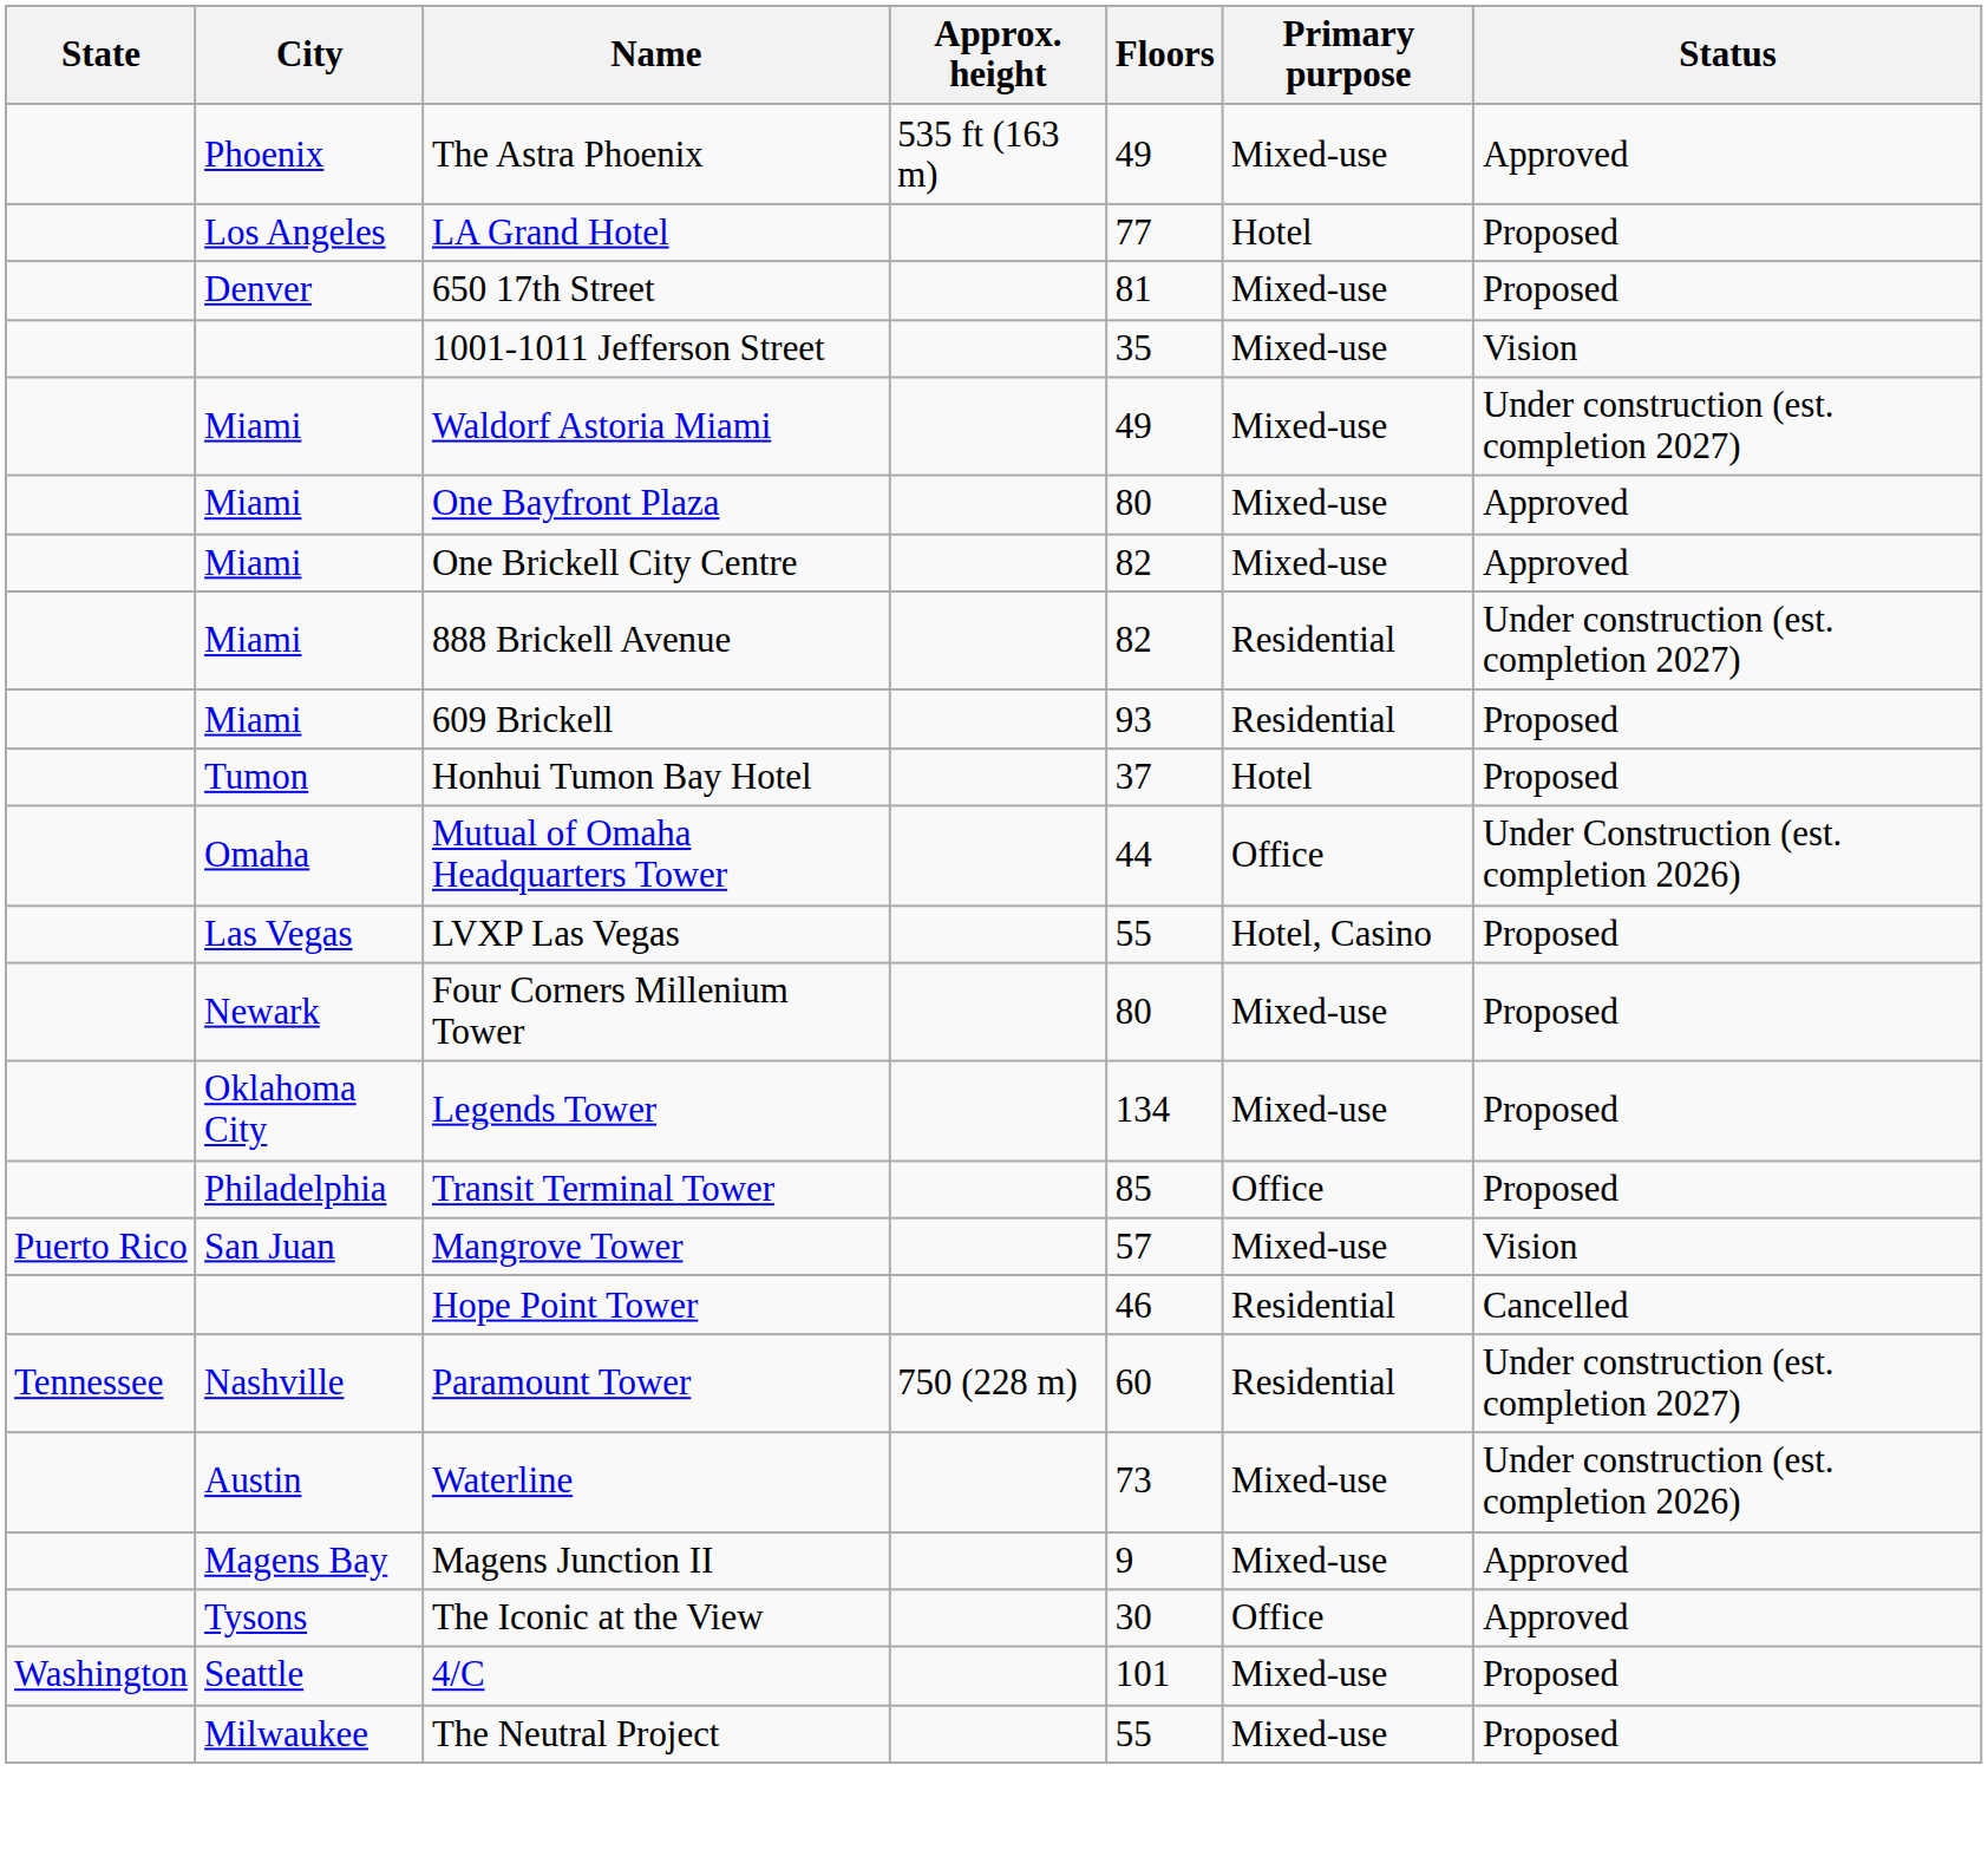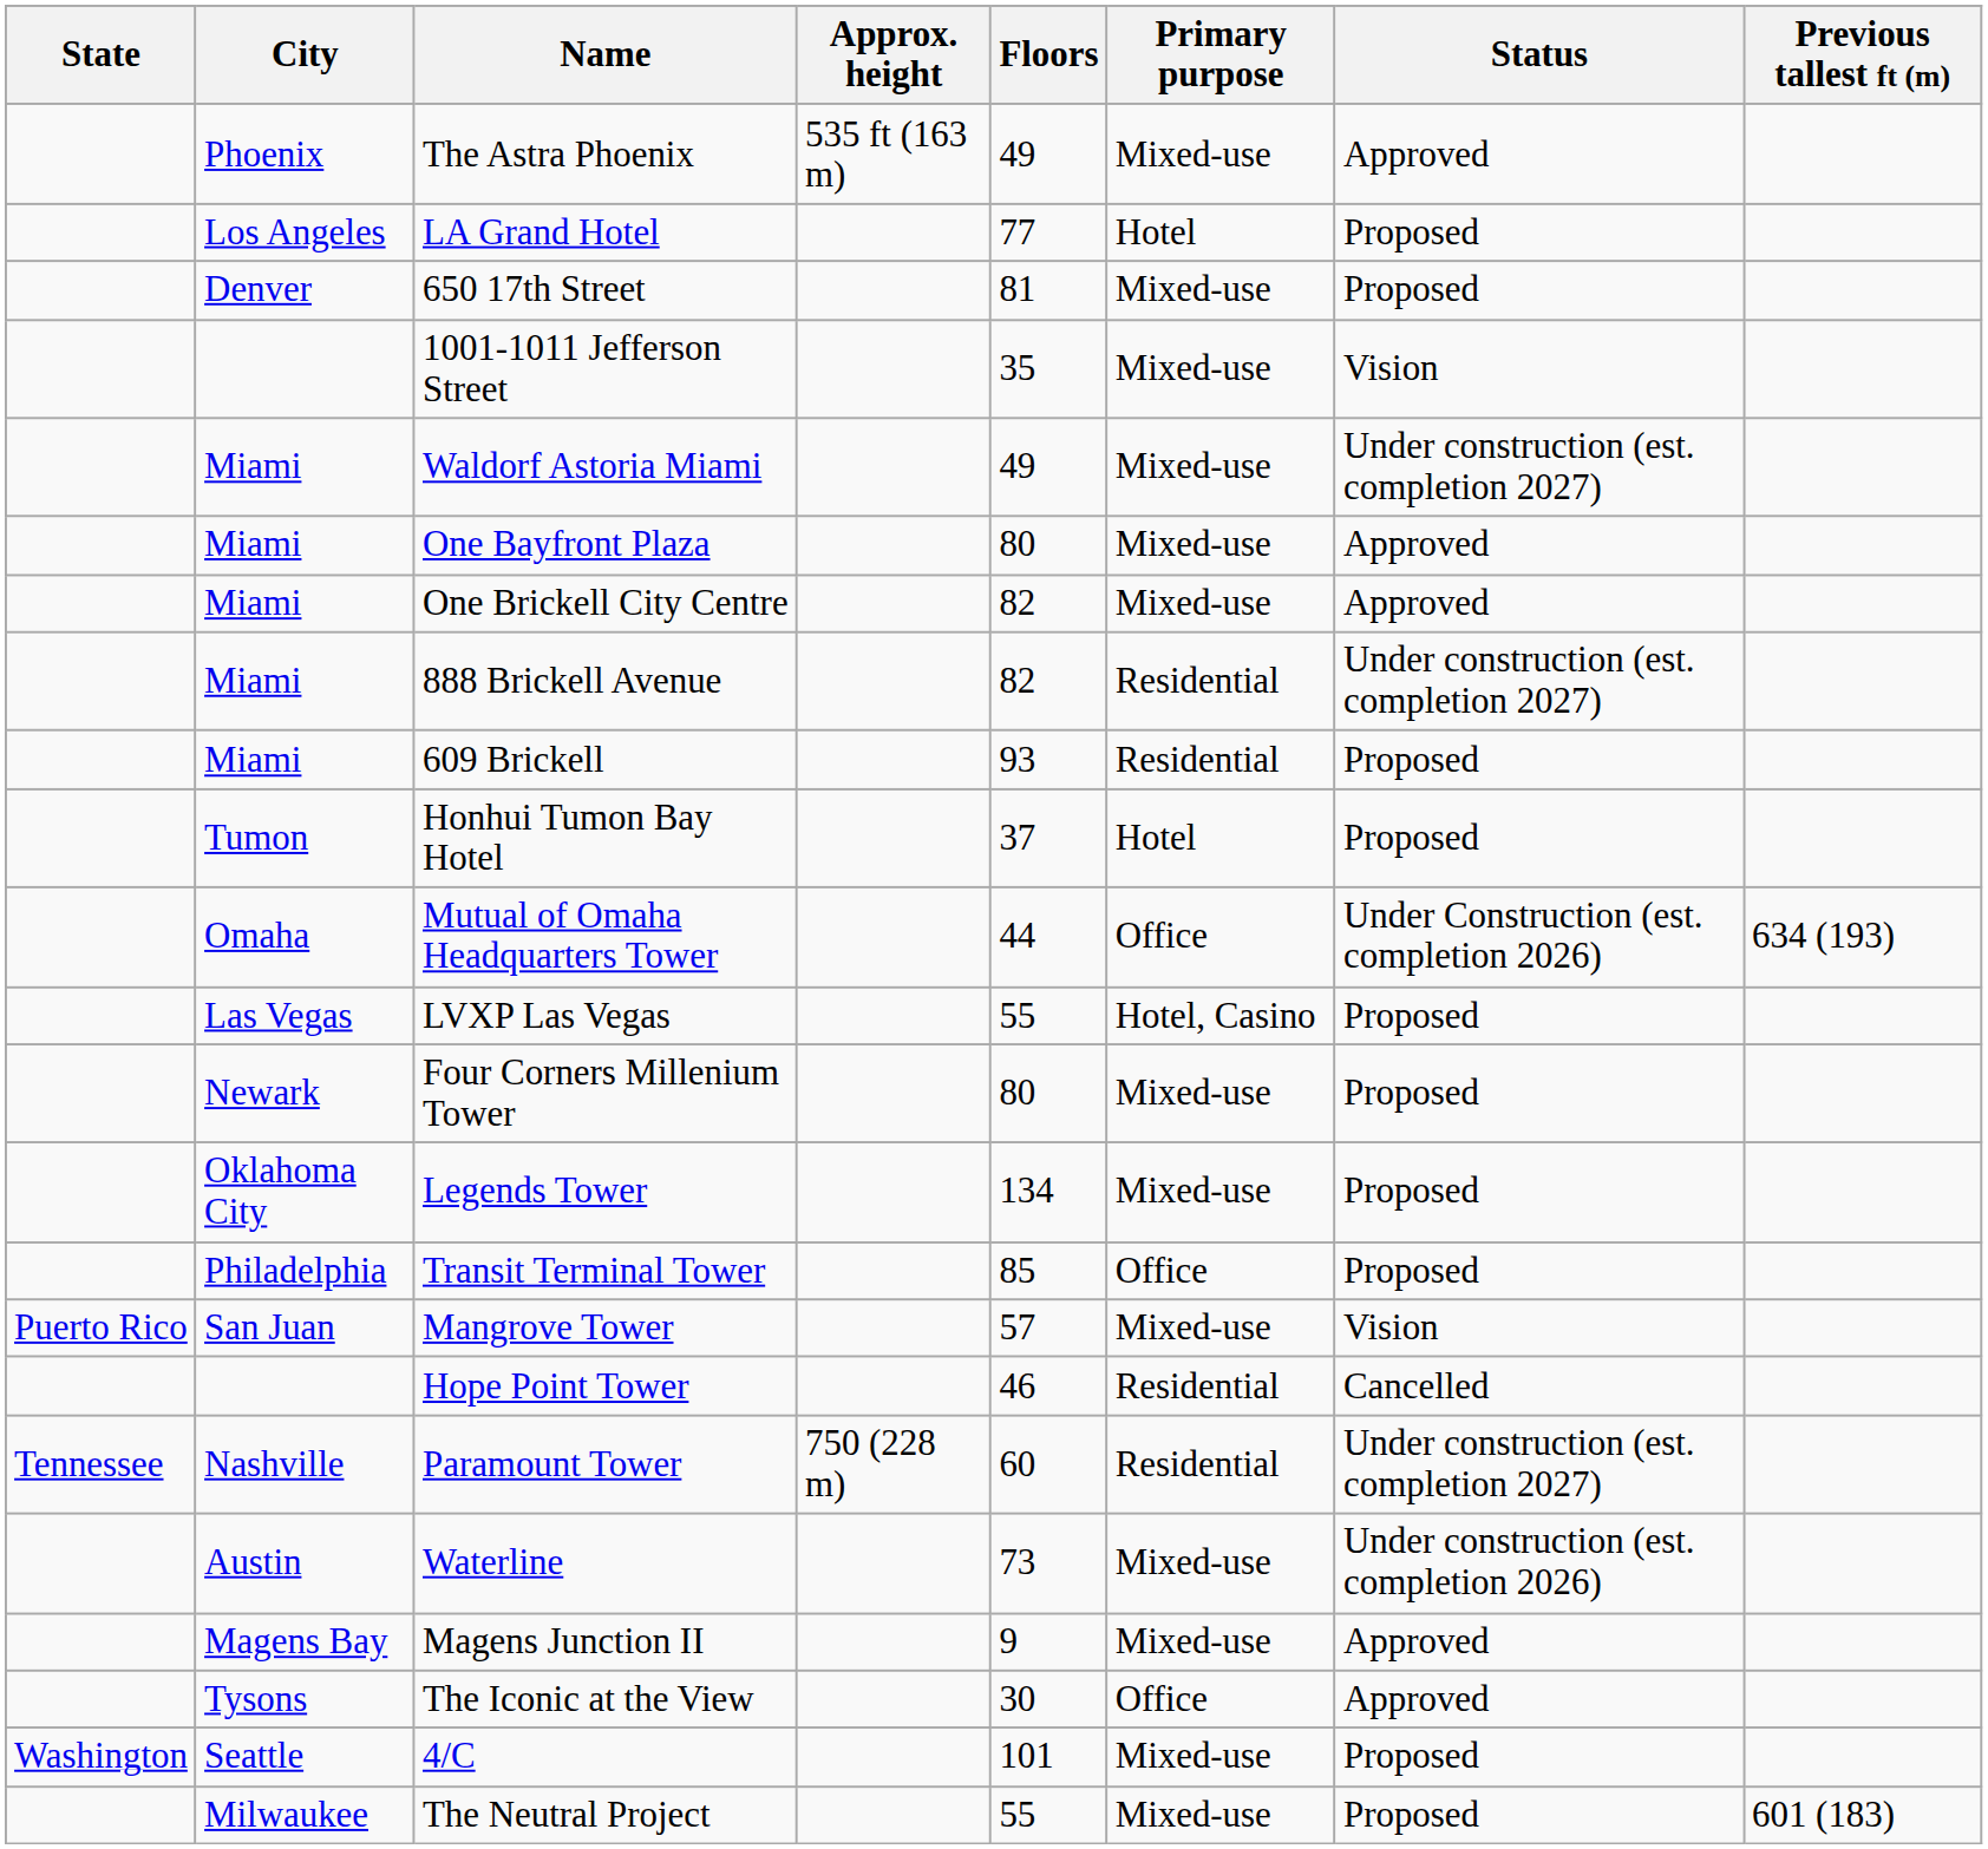+ column: Previous tallest ft (m) | 634 (193) | 601 (183)
